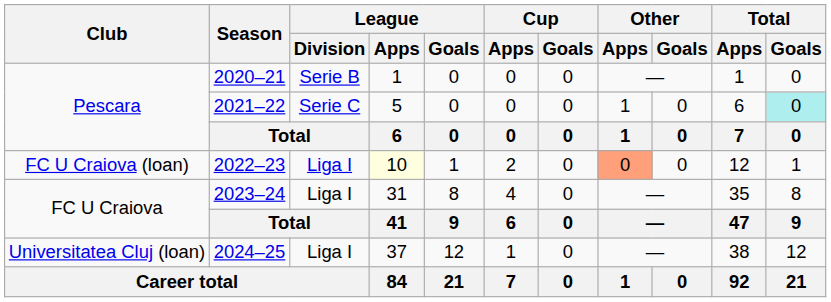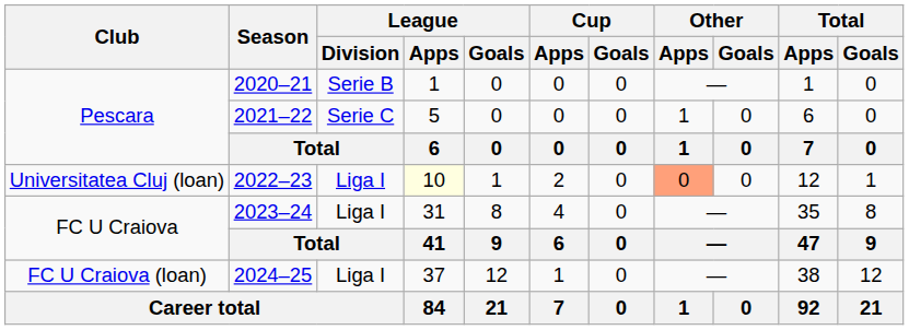2021–22 | Total / Goals: paleturquoise background -> no background
2022–23 | Club: FC U Craiova (loan) -> Universitatea Cluj (loan)
2024–25 | Club: Universitatea Cluj (loan) -> FC U Craiova (loan)
